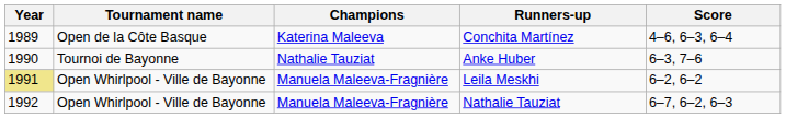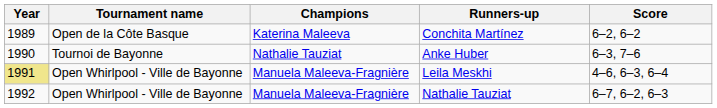Conchita Martínez | Score: 4–6, 6–3, 6–4 -> 6–2, 6–2
Leila Meskhi | Score: 6–2, 6–2 -> 4–6, 6–3, 6–4
